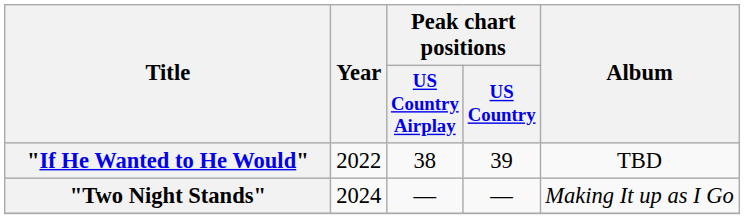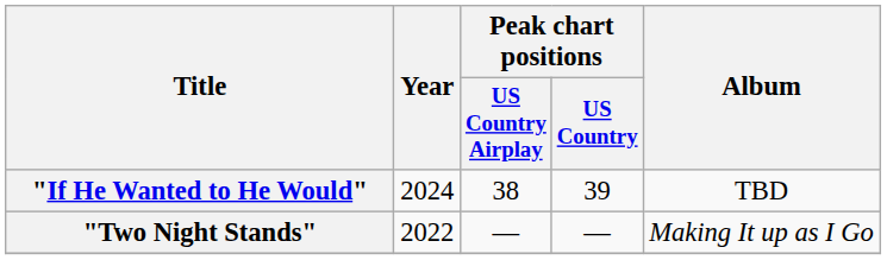"If He Wanted to He Would" | Year: 2022 -> 2024
"Two Night Stands" | Year: 2024 -> 2022
